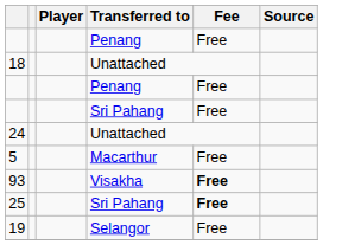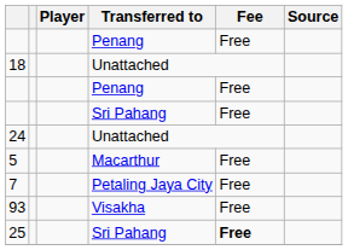+ row: 7 | Petaling Jaya City | Free
93 | Fee: bold -> normal
- row: 19 | Selangor | Free
